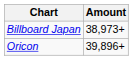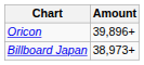rows swapped: Oricon <-> Billboard Japan
